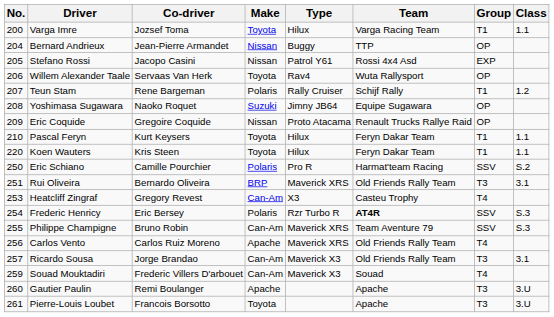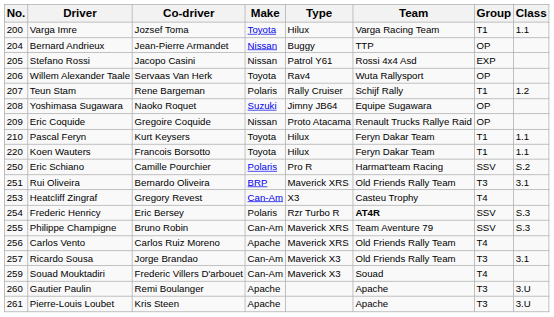Koen Wauters | Co-driver: Kris Steen -> Francois Borsotto
Pierre-Louis Loubet | Co-driver: Francois Borsotto -> Kris Steen
Pierre-Louis Loubet | Make: Toyota -> Apache
